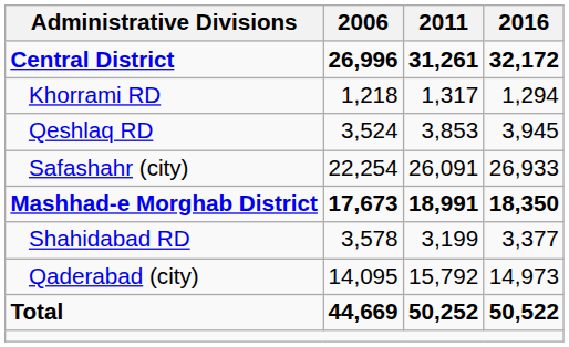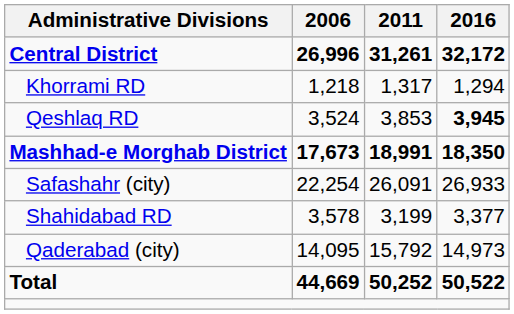Qeshlaq RD | 2016: normal -> bold
rows swapped: Safashahr (city) <-> Mashhad-e Morghab District
